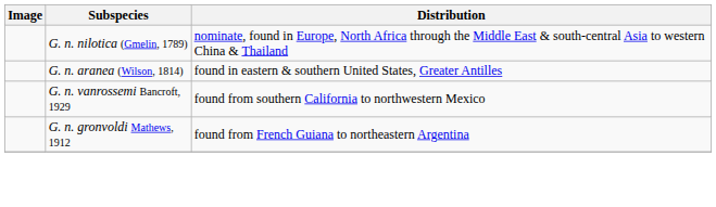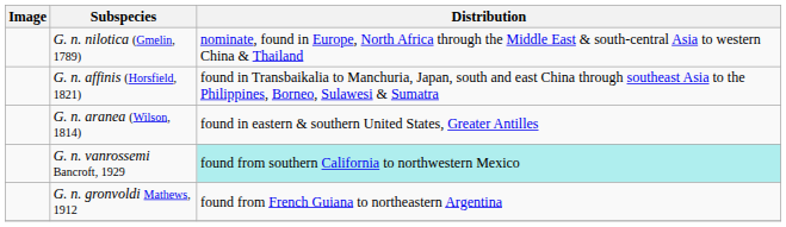+ row: G. n. affinis (Horsfield, 1821) | found in Transbaikalia to Manchuria, Japan, south and east China through southeast Asia to the Philippines, Borneo, Sulawesi & Sumatra
G. n. vanrossemi Bancroft, 1929 | Distribution: no background -> paleturquoise background
